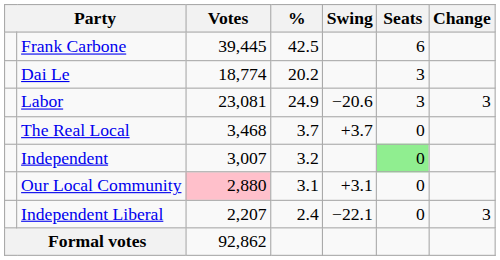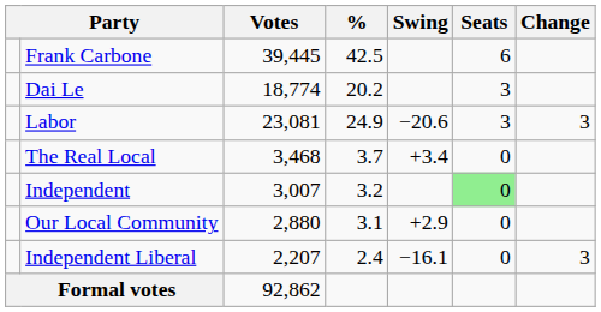The Real Local | Swing: +3.7 -> +3.4
Our Local Community | Votes: pink background -> no background
Our Local Community | Swing: +3.1 -> +2.9
Independent Liberal | Swing: −22.1 -> −16.1
